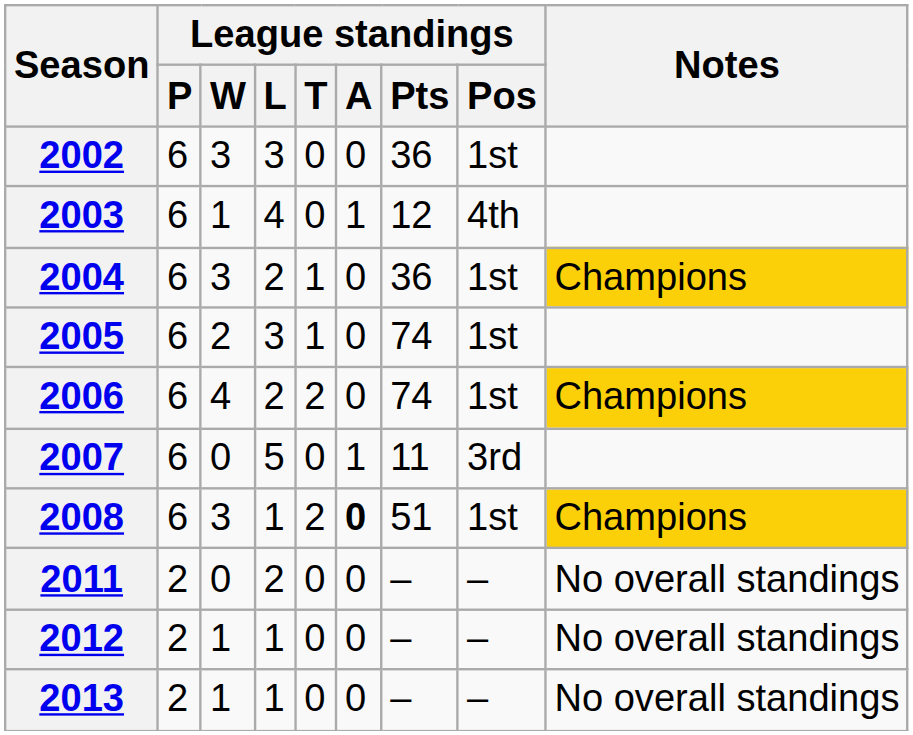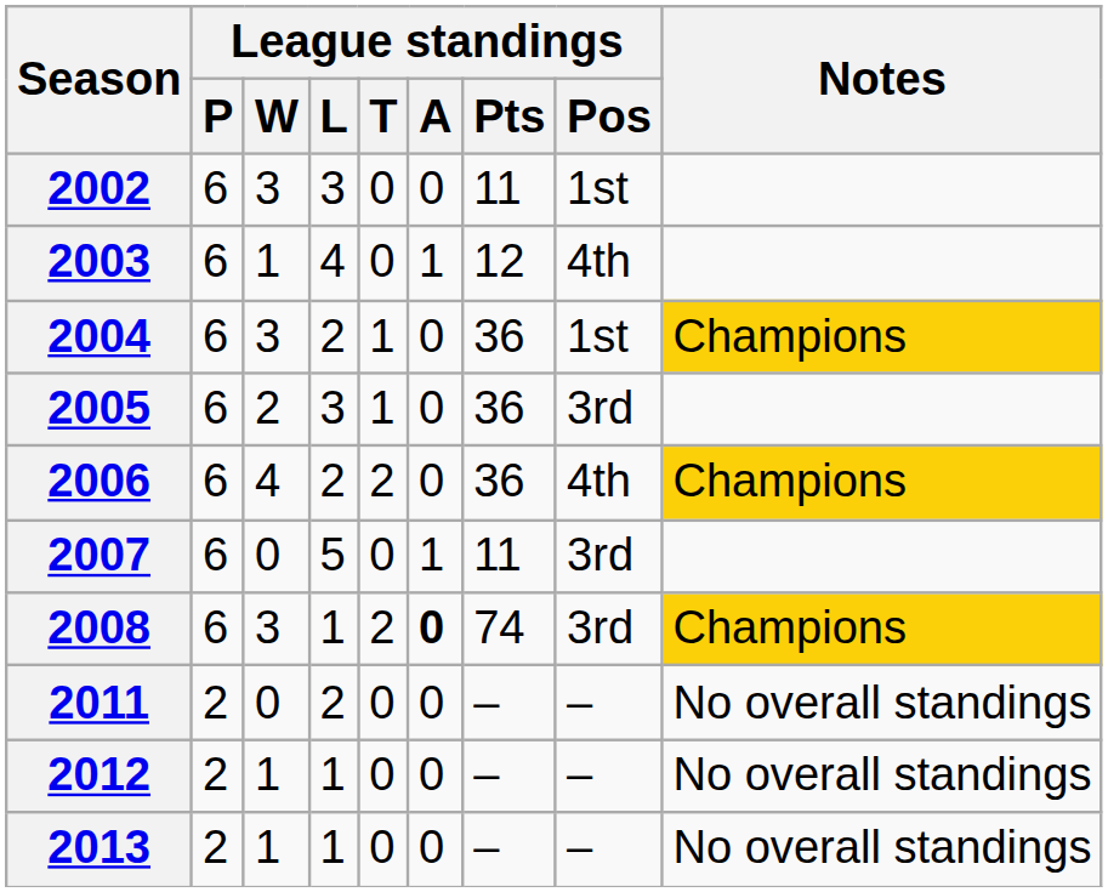2002 | League standings / Pts: 36 -> 11
2005 | League standings / Pts: 74 -> 36
2005 | League standings / Pos: 1st -> 3rd
2006 | League standings / Pts: 74 -> 36
2006 | League standings / Pos: 1st -> 4th
2008 | League standings / Pts: 51 -> 74
2008 | League standings / Pos: 1st -> 3rd
